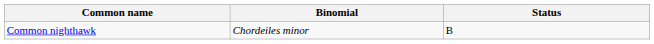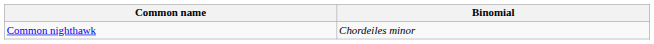- column: Status | B
